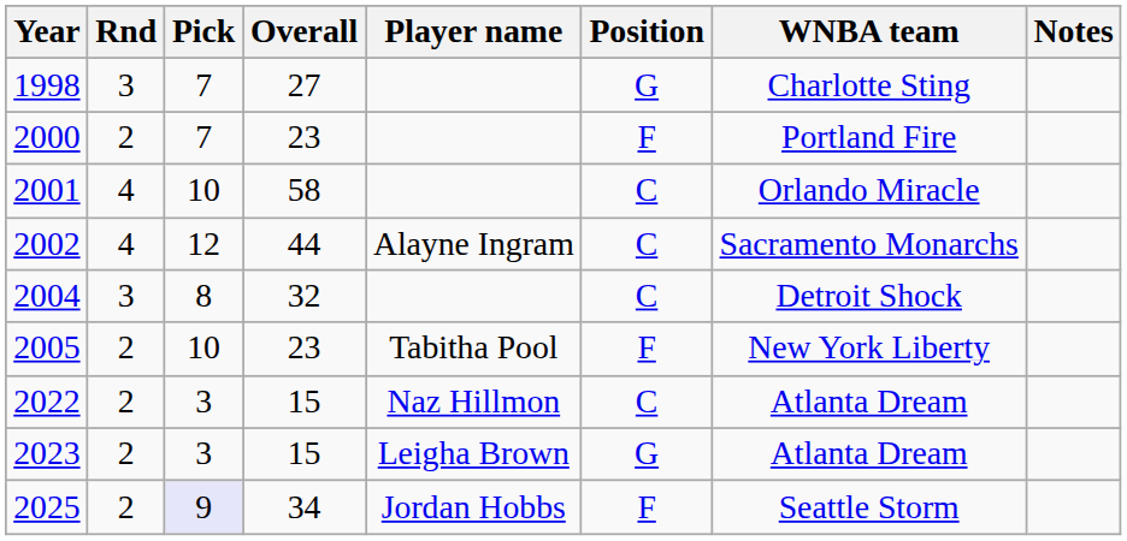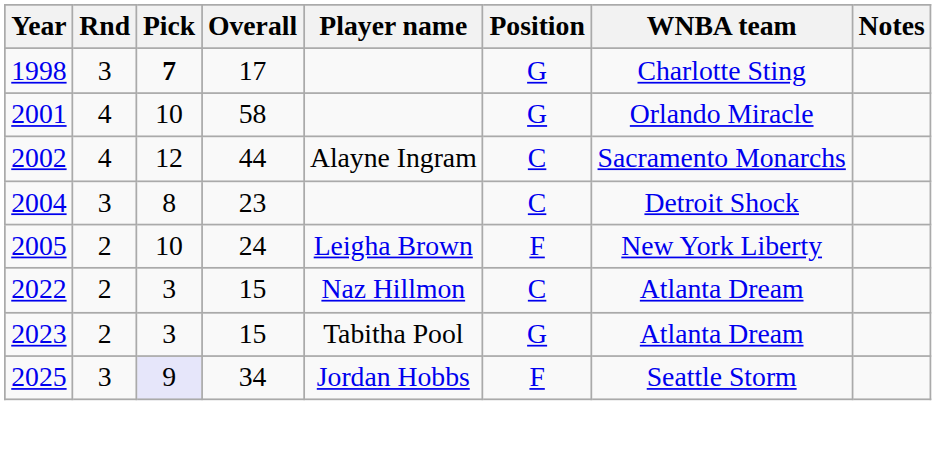1998 | Pick: normal -> bold
1998 | Overall: 27 -> 17
- row: 2000 | 2 | 7 | 23 | F | Portland Fire
2001 | Position: C -> G
2004 | Overall: 32 -> 23
2005 | Overall: 23 -> 24
2005 | Player name: Tabitha Pool -> Leigha Brown
2023 | Player name: Leigha Brown -> Tabitha Pool
2025 | Rnd: 2 -> 3
